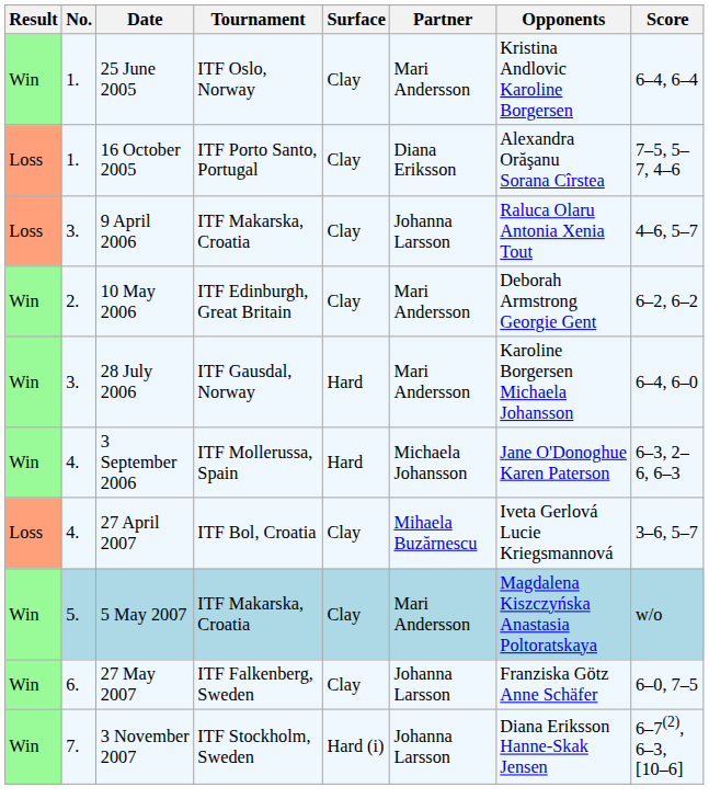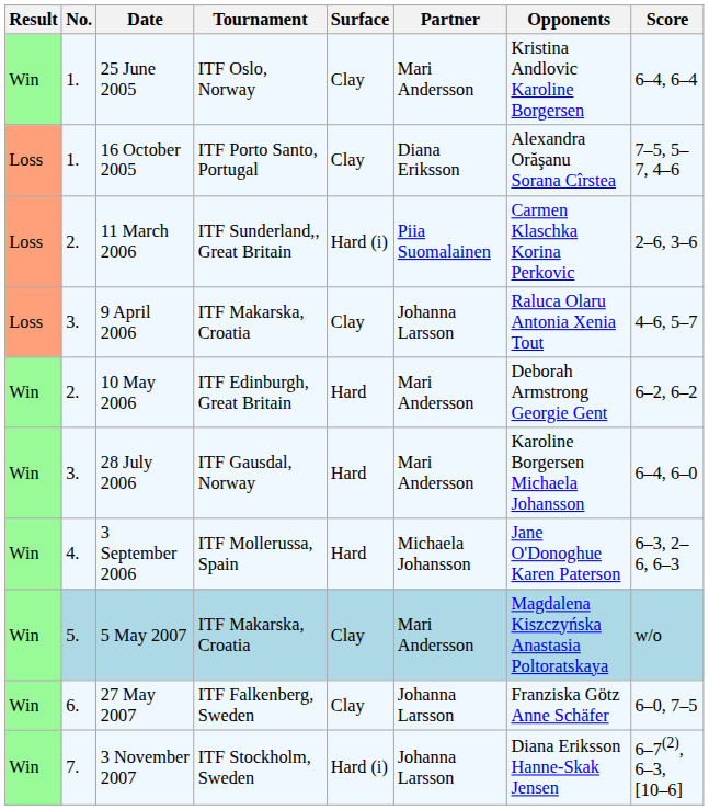+ row: Loss | 2. | 11 March 2006 | ITF Sunderland,, Great Britain | Hard (i) | Piia Suomalainen | Carmen Klaschka Korina Perkovic | 2–6, 3–6
10 May 2006 | Surface: Clay -> Hard
- row: Loss | 4. | 27 April 2007 | ITF Bol, Croatia | Clay | Mihaela Buzărnescu | Iveta Gerlová Lucie Kriegsmannová | 3–6, 5–7
